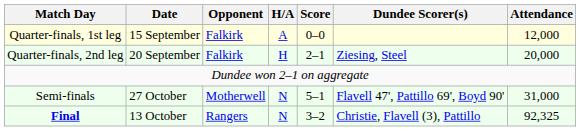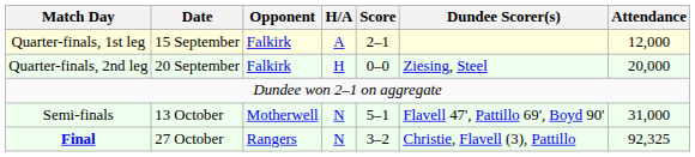Quarter-finals, 1st leg | Score: 0–0 -> 2–1
Quarter-finals, 2nd leg | Score: 2–1 -> 0–0
Semi-finals | Date: 27 October -> 13 October
Final | Date: 13 October -> 27 October
